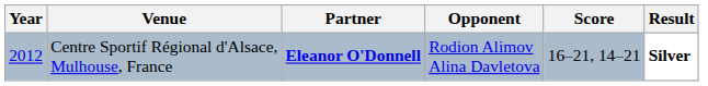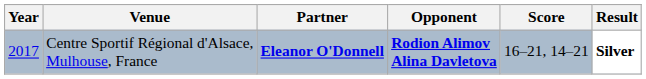Centre Sportif Régional d'Alsace, Mulhouse, France | Year: 2012 -> 2017
Centre Sportif Régional d'Alsace, Mulhouse, France | Opponent: normal -> bold
